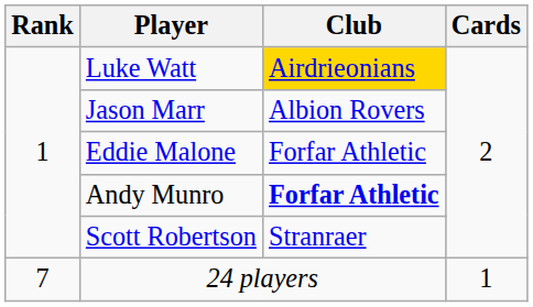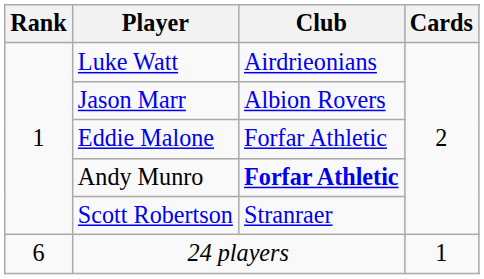Luke Watt | Club: gold background -> no background
24 players | Rank: 7 -> 6
